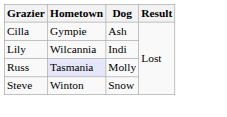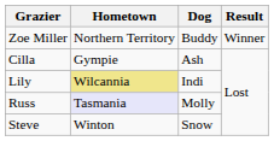+ row: Zoe Miller | Northern Territory | Buddy | Winner
Lily | Hometown: no background -> khaki background
